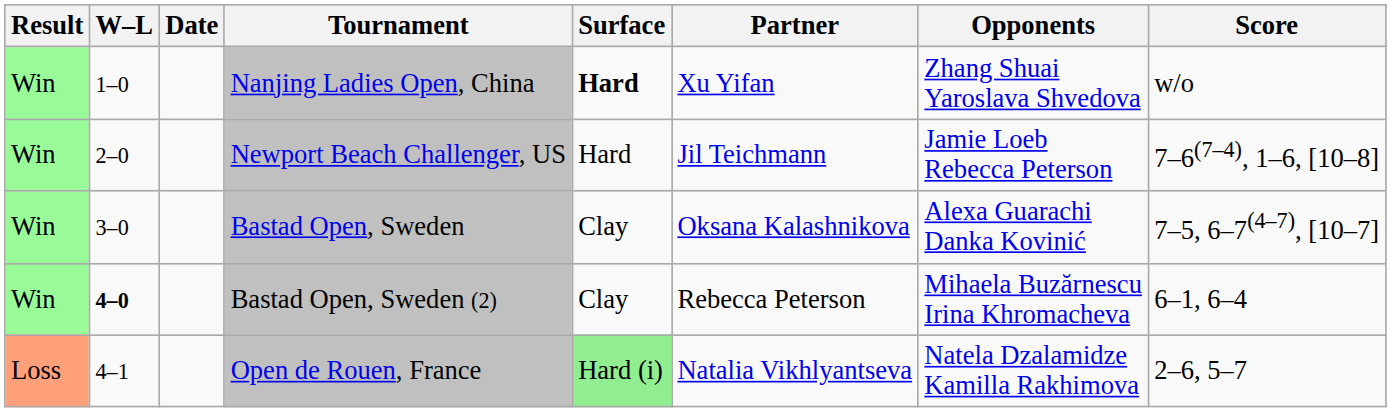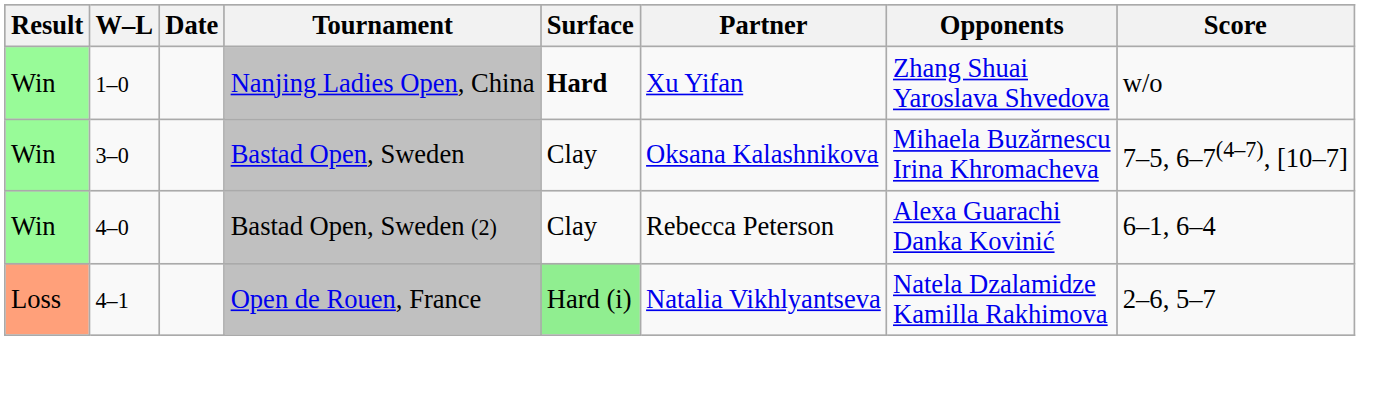- row: Win | 2–0 | Newport Beach Challenger, US | Hard | Jil Teichmann | Jamie Loeb Rebecca Peterson | 7–6(7–4), 1–6, [10–8]
Bastad Open, Sweden | Opponents: Alexa Guarachi Danka Kovinić -> Mihaela Buzărnescu Irina Khromacheva
Bastad Open, Sweden (2) | W–L: bold -> normal
Bastad Open, Sweden (2) | Opponents: Mihaela Buzărnescu Irina Khromacheva -> Alexa Guarachi Danka Kovinić
